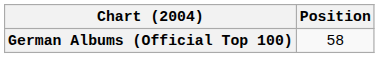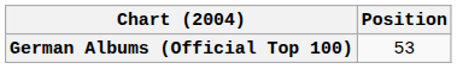German Albums (Official Top 100) | Position: 58 -> 53
